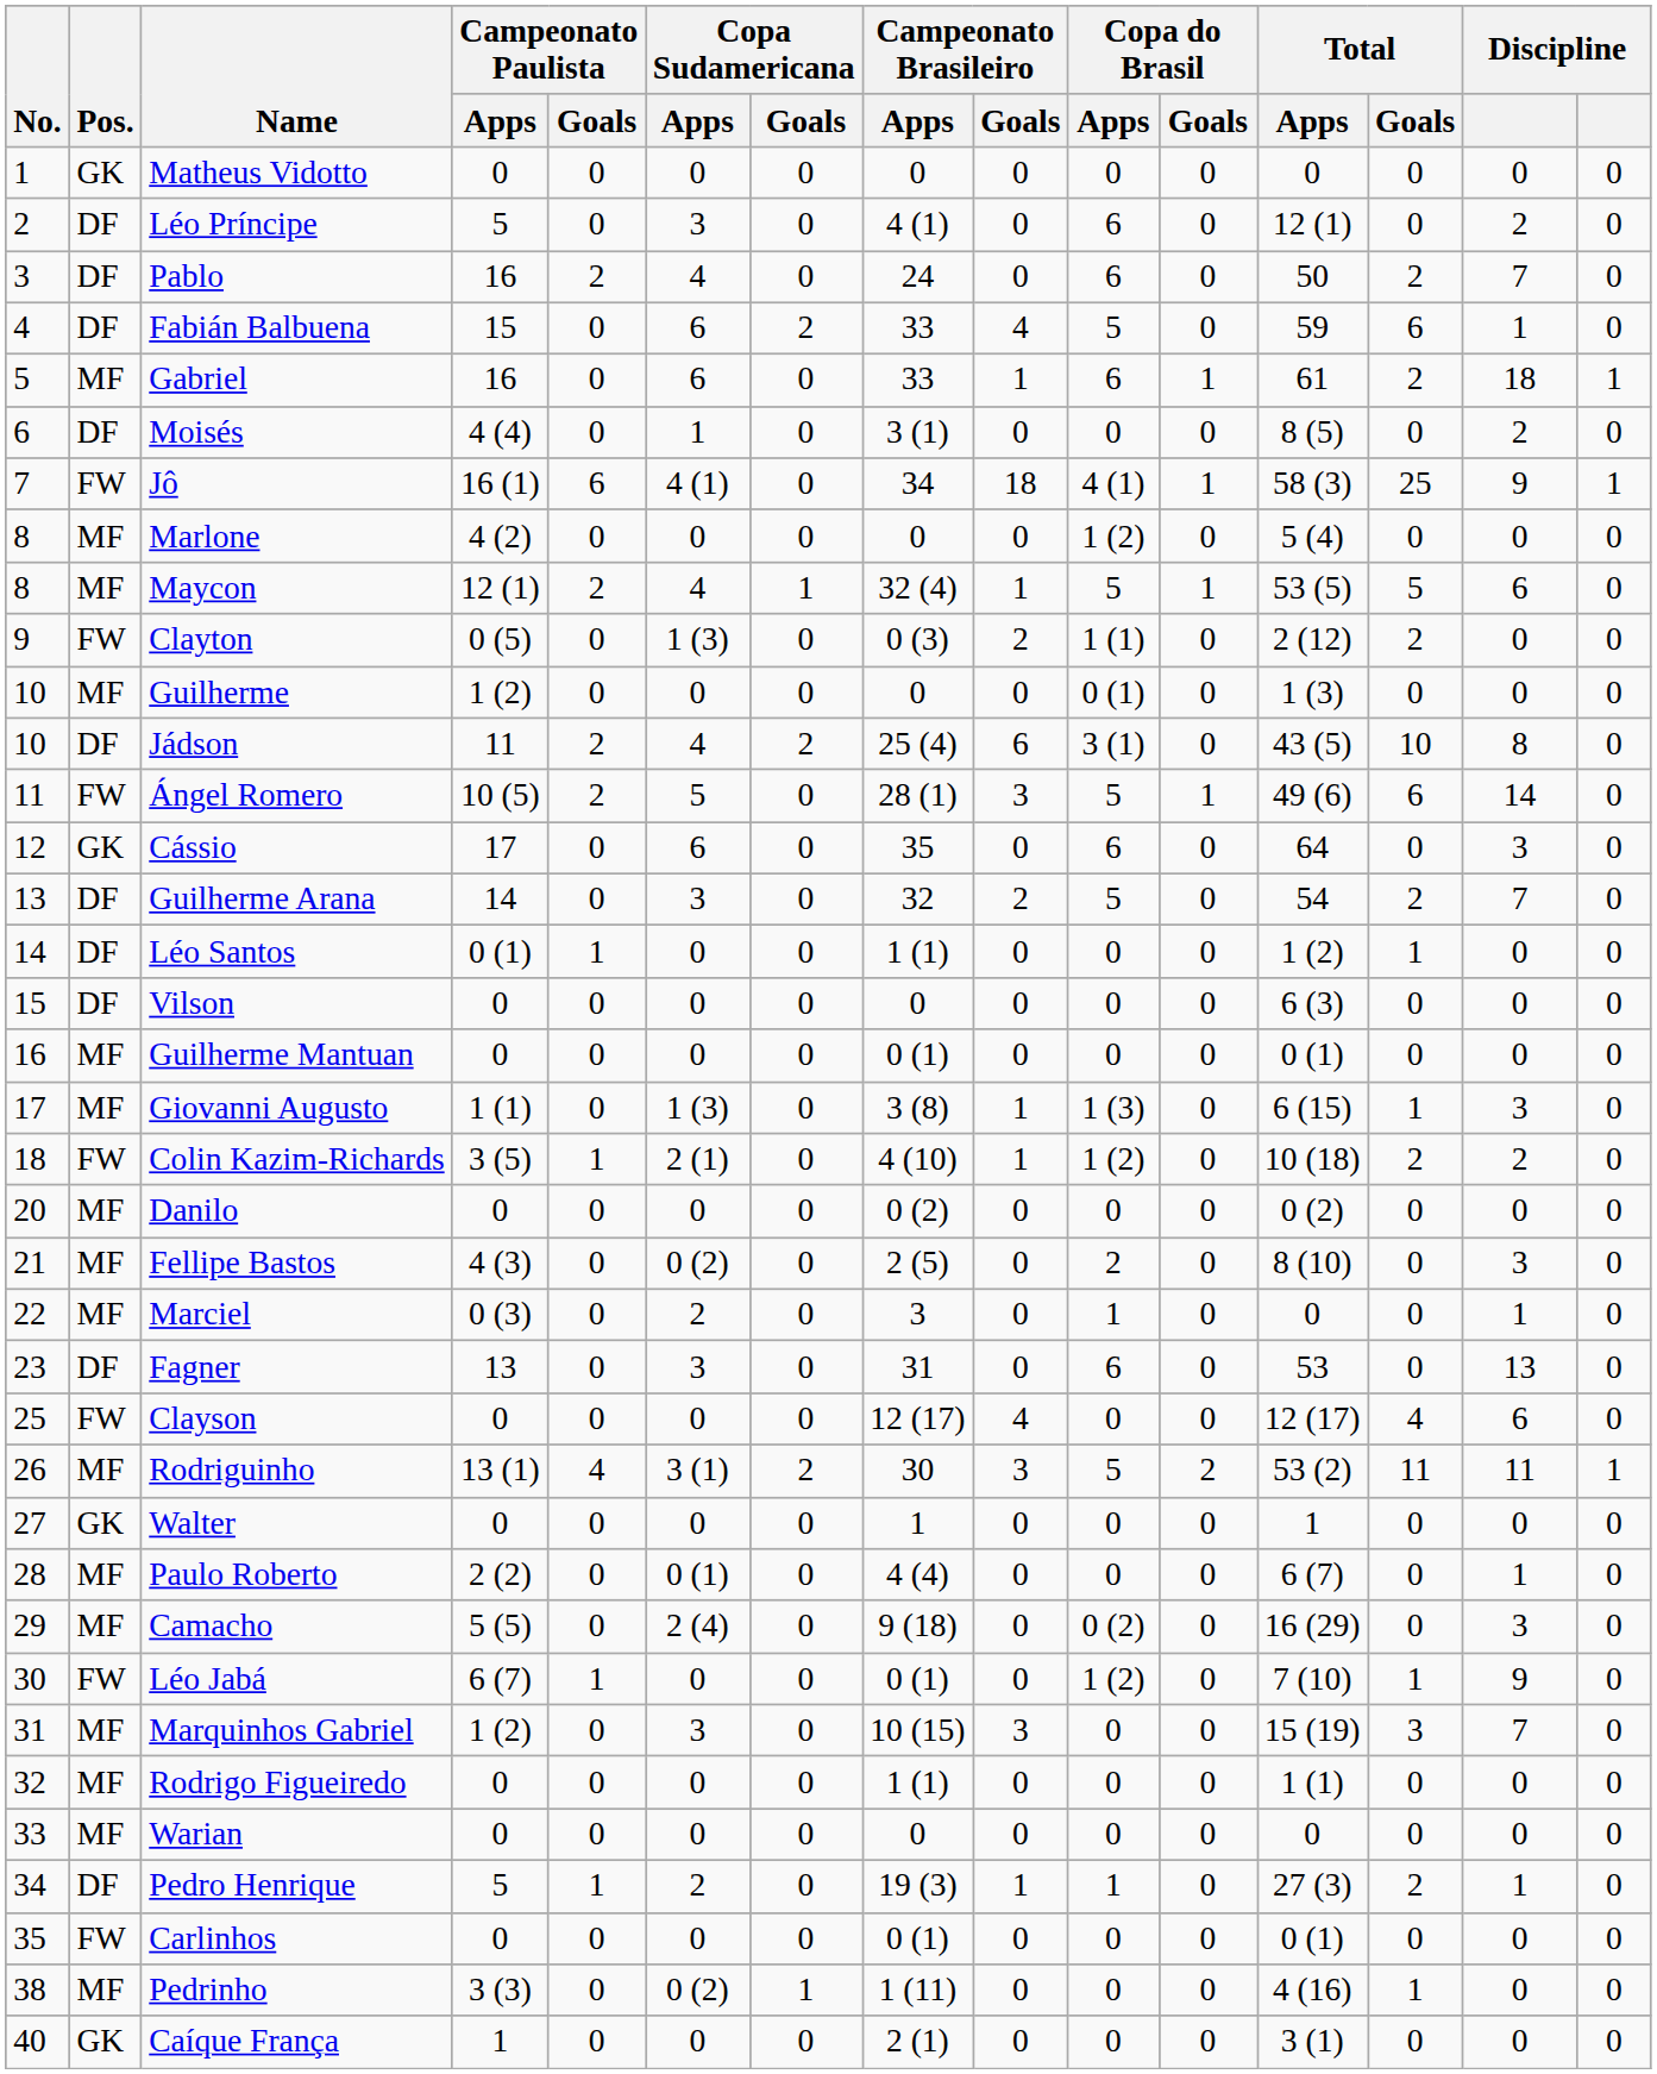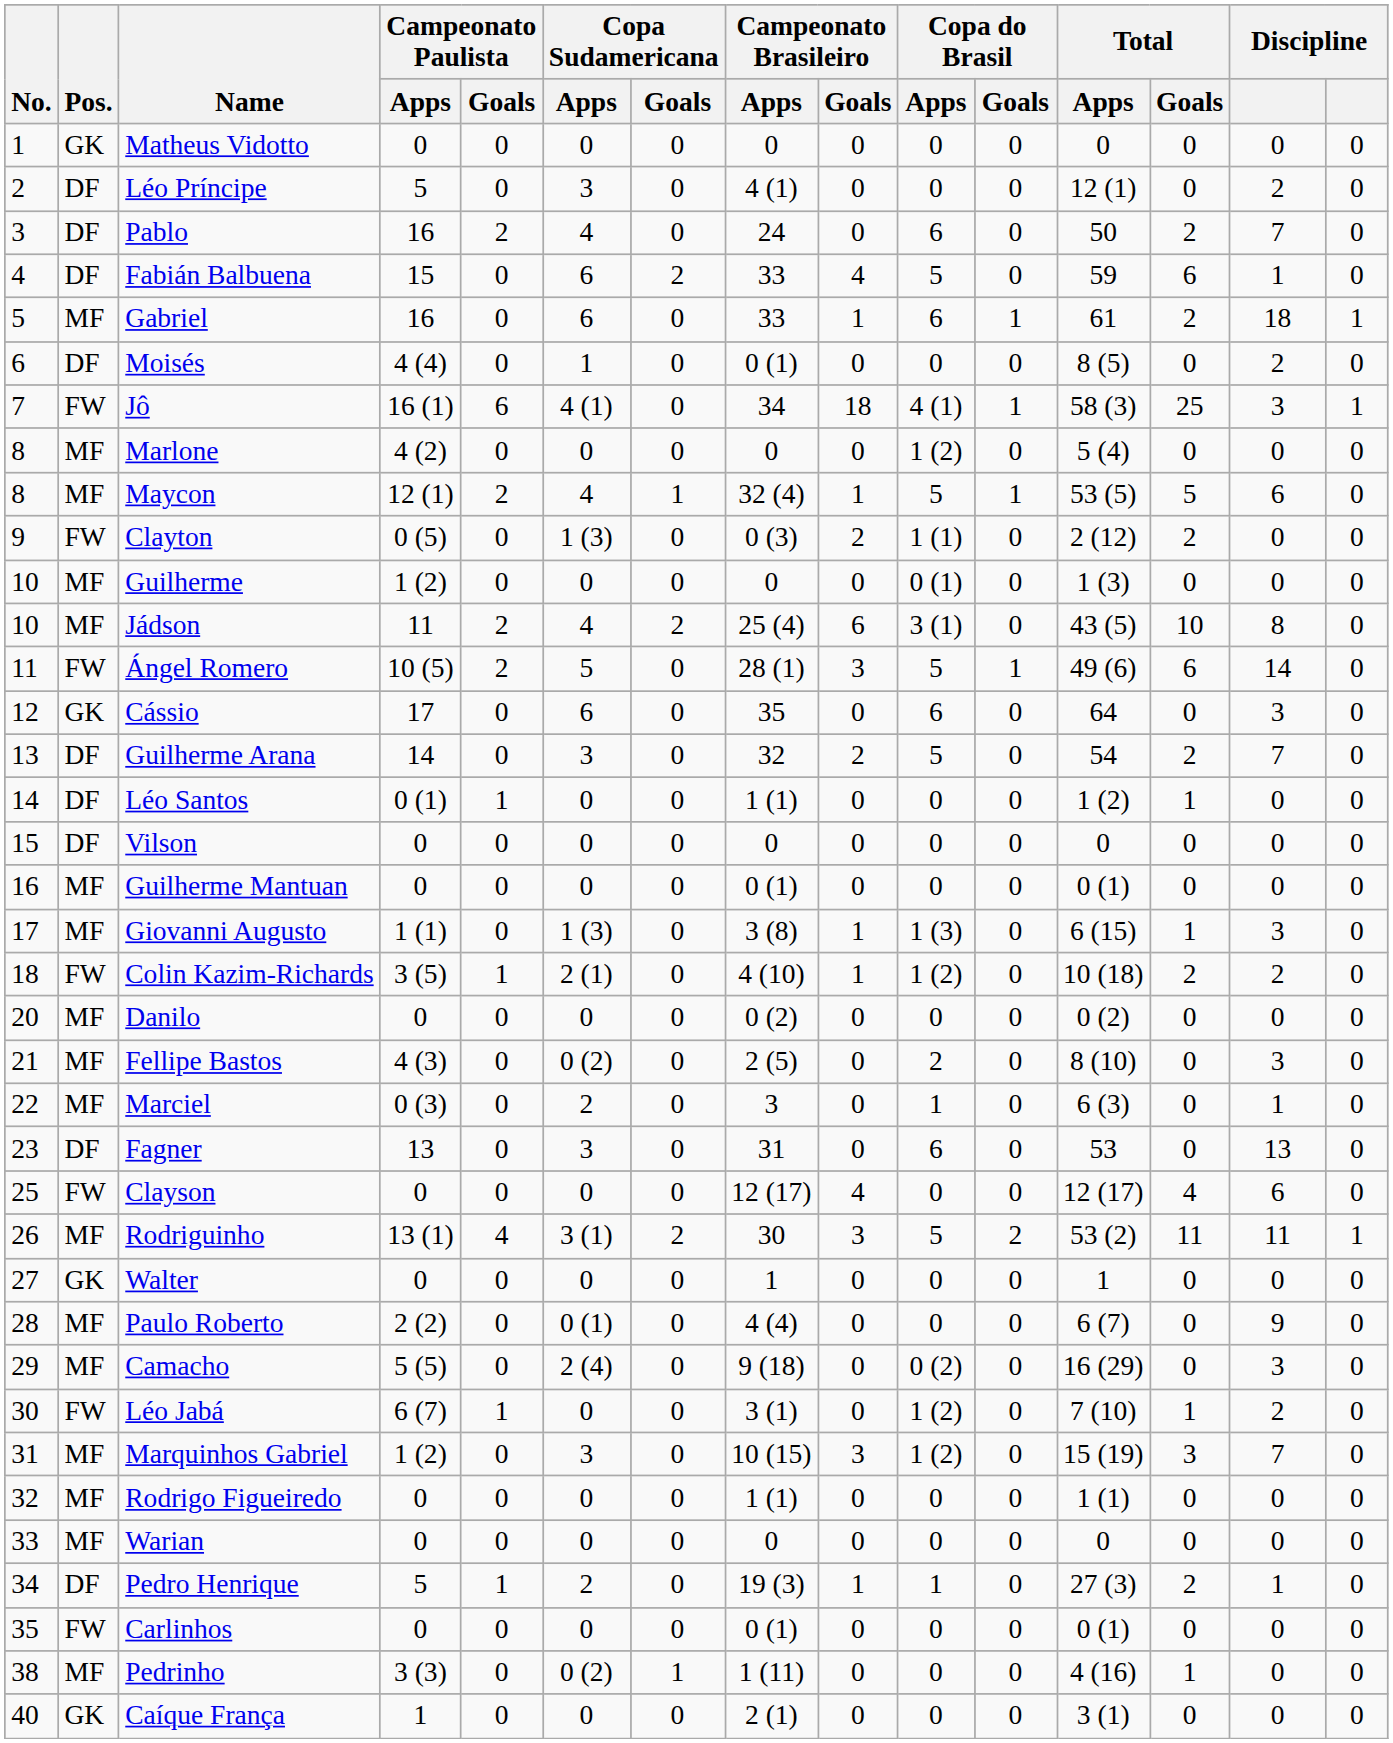Léo Príncipe | Copa do Brasil / Apps: 6 -> 0
Moisés | Campeonato Brasileiro / Apps: 3 (1) -> 0 (1)
Jô | column 14: 9 -> 3
Jádson | Pos.: DF -> MF
Vilson | Total / Apps: 6 (3) -> 0
Marciel | Total / Apps: 0 -> 6 (3)
Paulo Roberto | column 14: 1 -> 9
Léo Jabá | Campeonato Brasileiro / Apps: 0 (1) -> 3 (1)
Léo Jabá | column 14: 9 -> 2
Marquinhos Gabriel | Copa do Brasil / Apps: 0 -> 1 (2)
